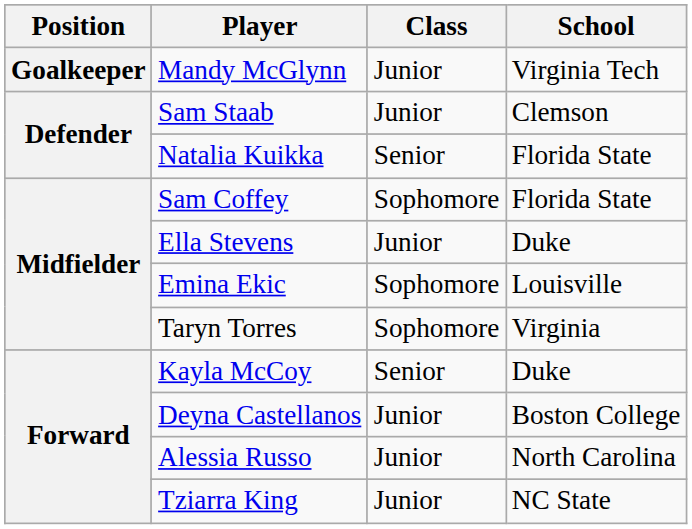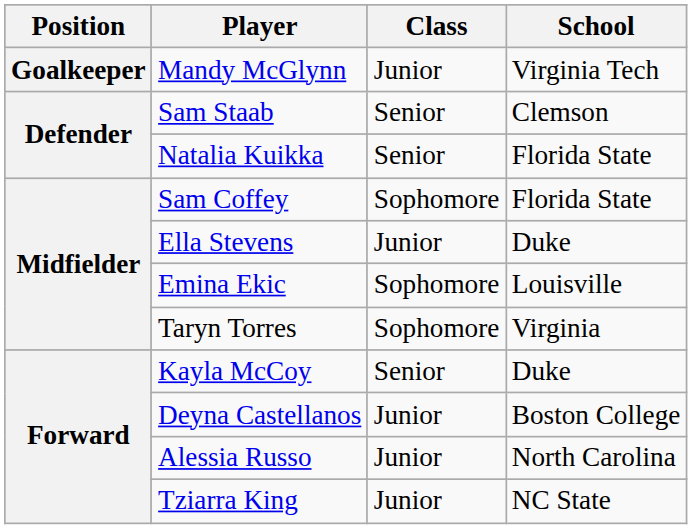Sam Staab | Class: Junior -> Senior
